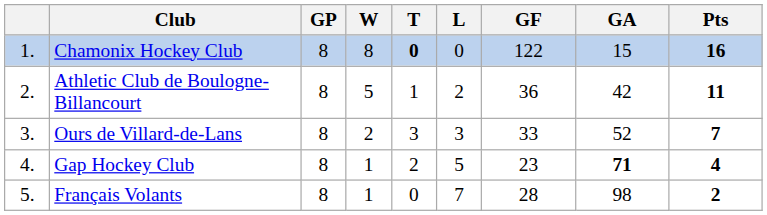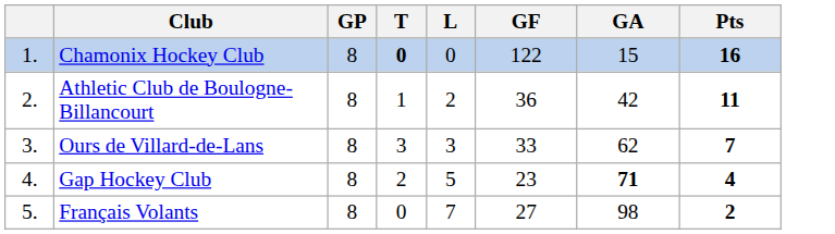- column: W | 8 | 5 | 2 | 1 | 1
Ours de Villard-de-Lans | GA: 52 -> 62
Français Volants | GF: 28 -> 27
